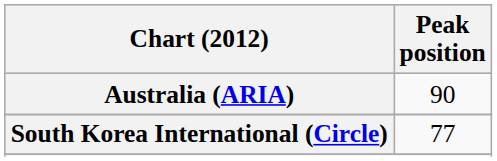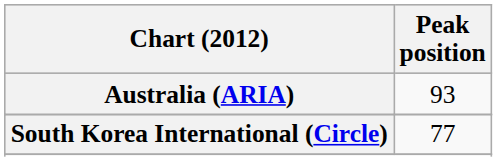Australia (ARIA) | Peak position: 90 -> 93
